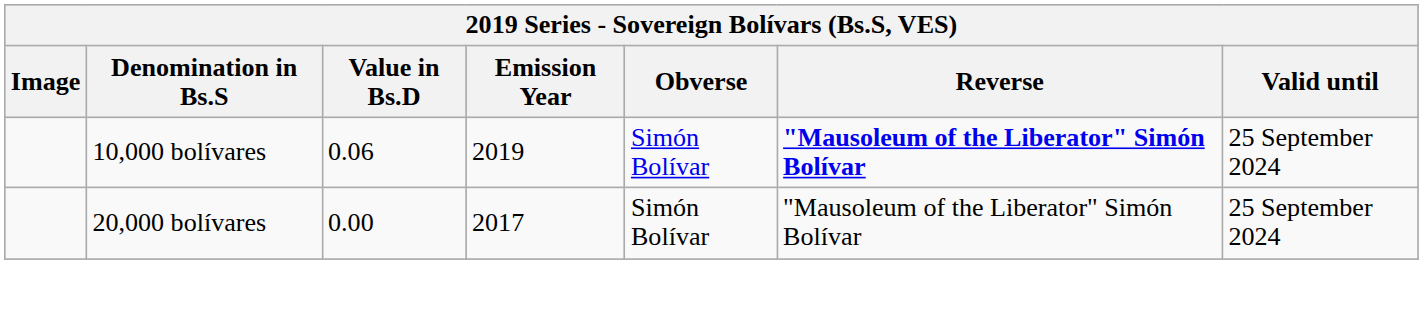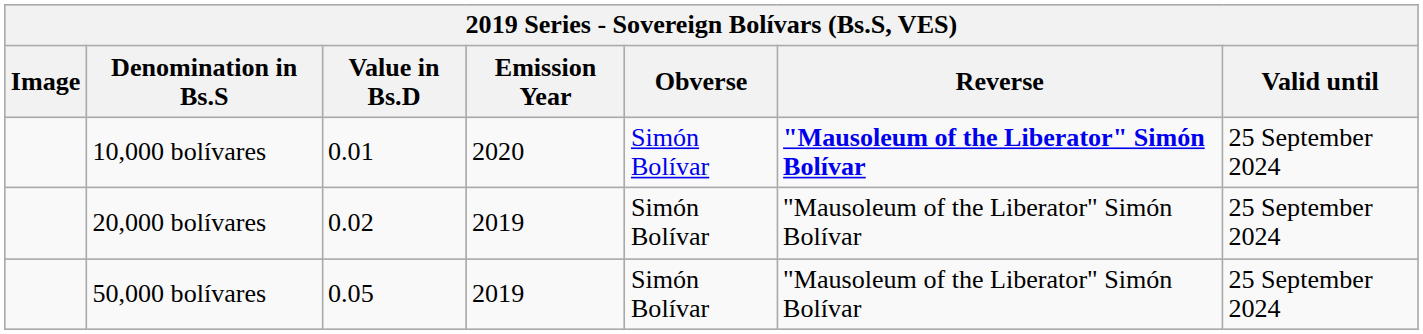10,000 bolívares | Value in Bs.D: 0.06 -> 0.01
10,000 bolívares | Emission Year: 2019 -> 2020
20,000 bolívares | Value in Bs.D: 0.00 -> 0.02
20,000 bolívares | Emission Year: 2017 -> 2019
+ row: 50,000 bolívares | 0.05 | 2019 | Simón Bolívar | "Mausoleum of the Liberator" Simón Bolívar | 25 September 2024
